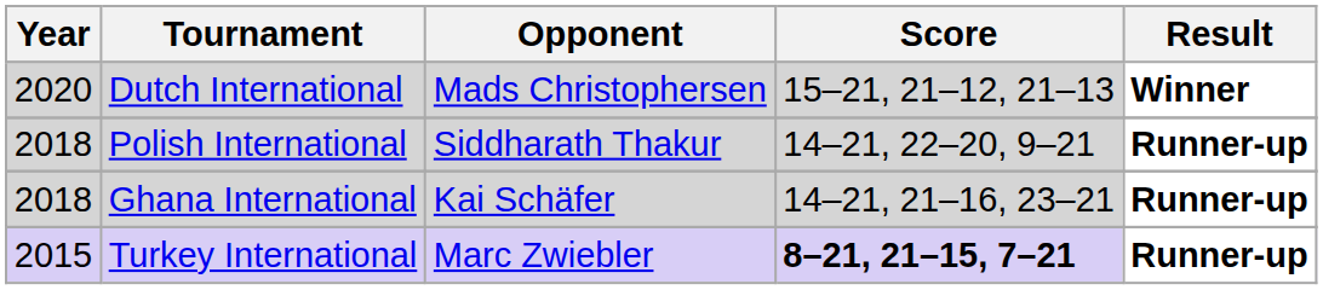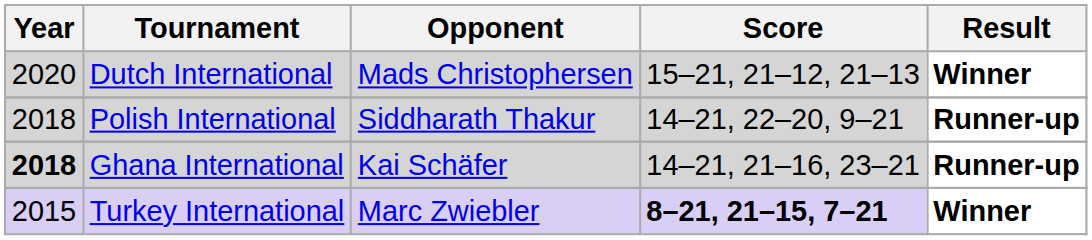Ghana International | Year: normal -> bold
Turkey International | Result: Runner-up -> Winner
